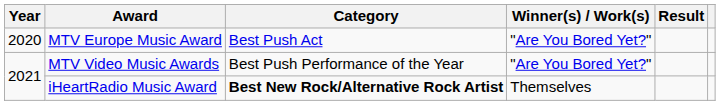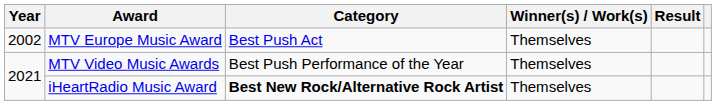MTV Europe Music Award | Year: 2020 -> 2002
MTV Europe Music Award | Winner(s) / Work(s): "Are You Bored Yet?" -> Themselves
MTV Video Music Awards | Winner(s) / Work(s): "Are You Bored Yet?" -> Themselves
